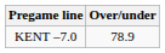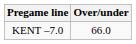KENT –7.0 | Over/under: 78.9 -> 66.0
